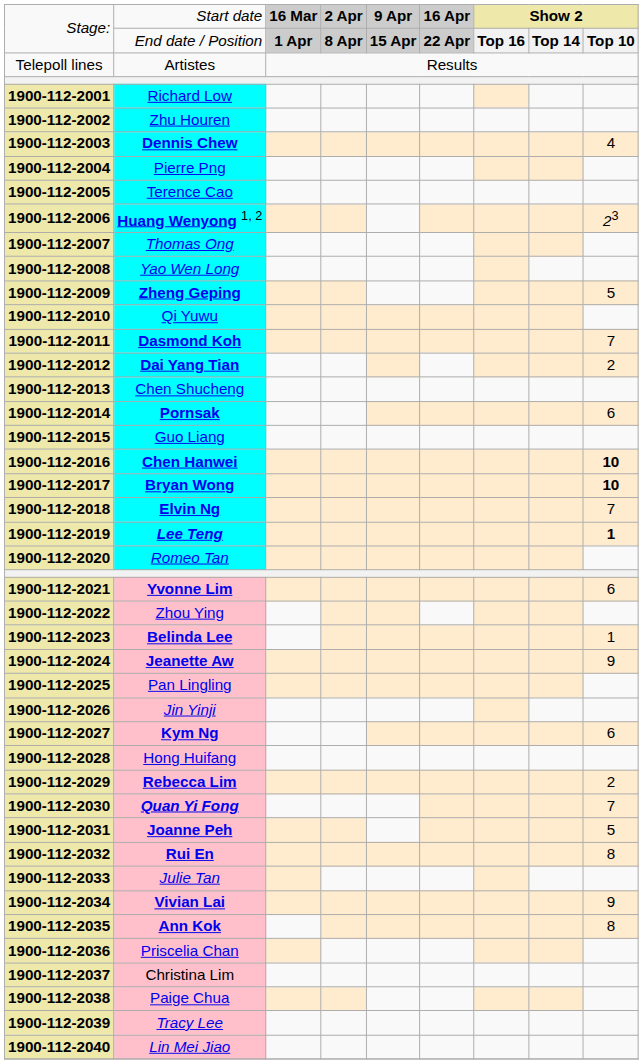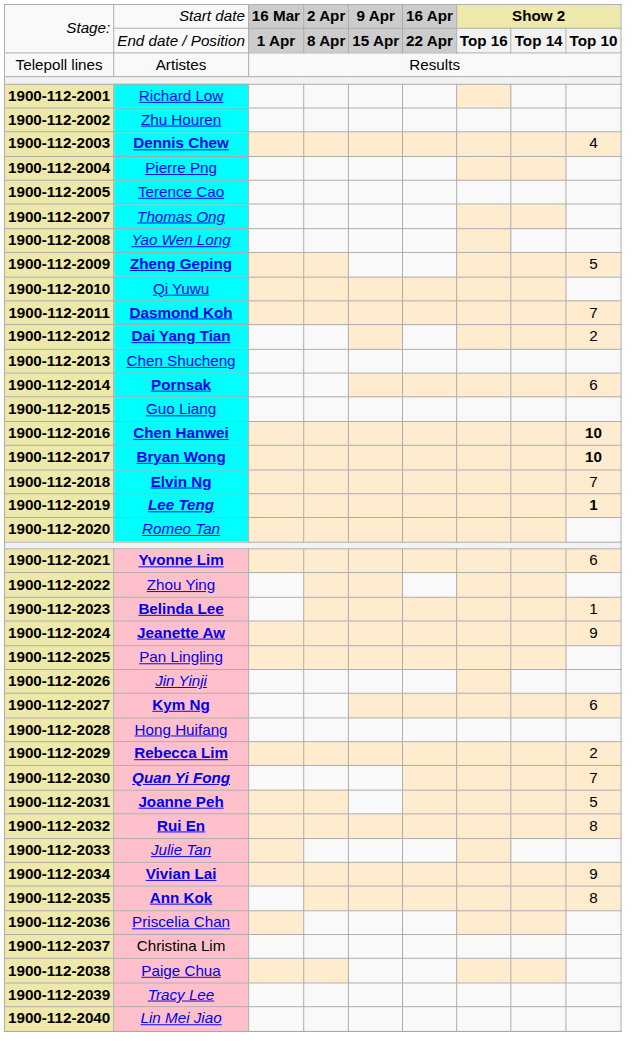- row: 1900-112-2006 | Huang Wenyong 1, 2 | 23
